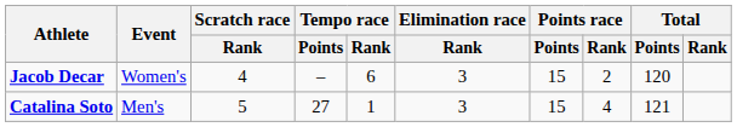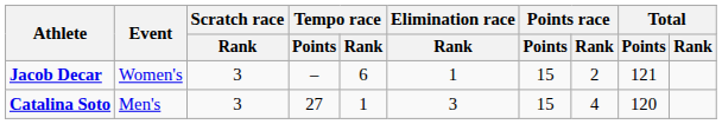Jacob Decar | Scratch race / Rank: 4 -> 3
Jacob Decar | Elimination race / Rank: 3 -> 1
Jacob Decar | Total / Points: 120 -> 121
Catalina Soto | Scratch race / Rank: 5 -> 3
Catalina Soto | Total / Points: 121 -> 120
